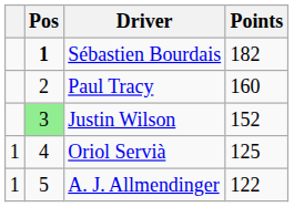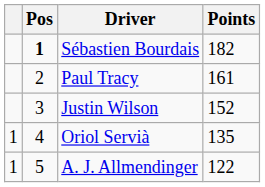Paul Tracy | Points: 160 -> 161
Justin Wilson | Pos: lightgreen background -> no background
Oriol Servià | Points: 125 -> 135
